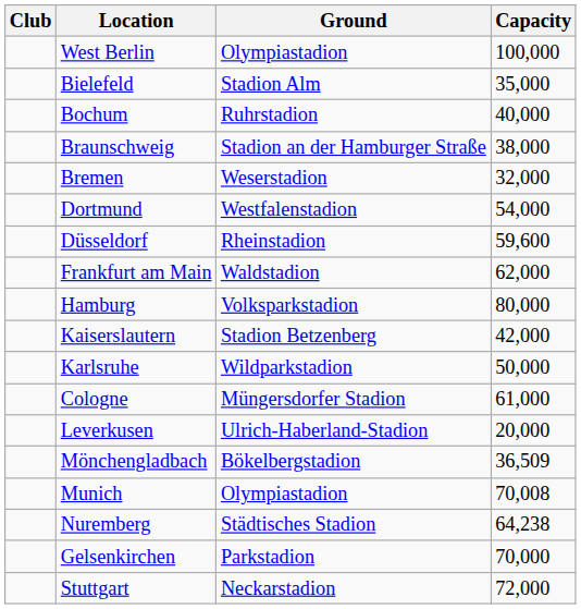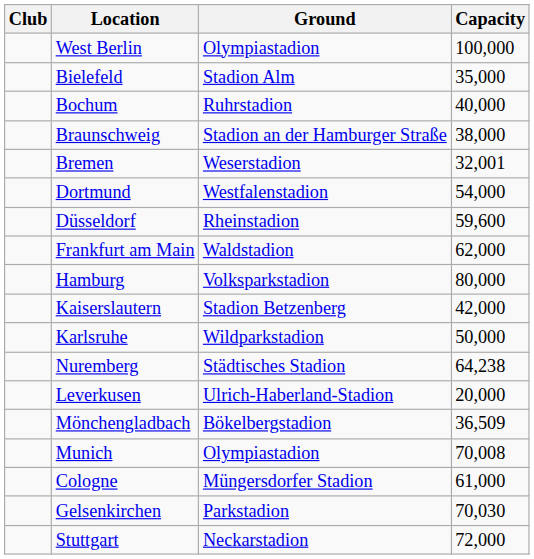Bremen | Capacity: 32,000 -> 32,001
rows swapped: Cologne <-> Nuremberg
Gelsenkirchen | Capacity: 70,000 -> 70,030
